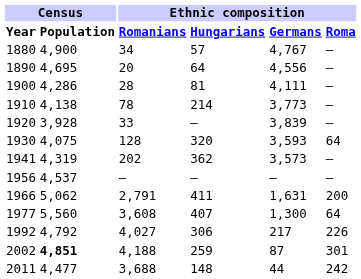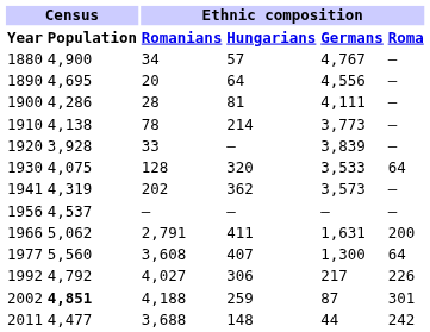1930 | Ethnic composition / Germans: 3,593 -> 3,533
